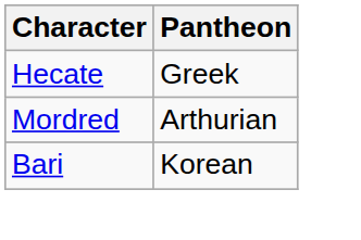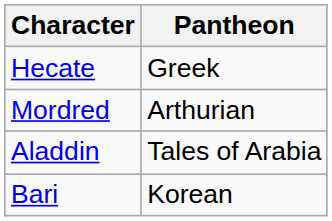+ row: Aladdin | Tales of Arabia
